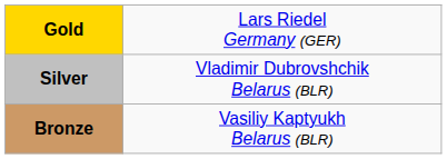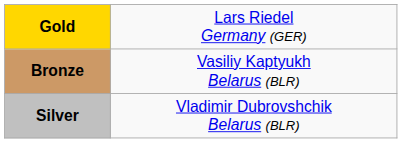rows swapped: Silver <-> Bronze
